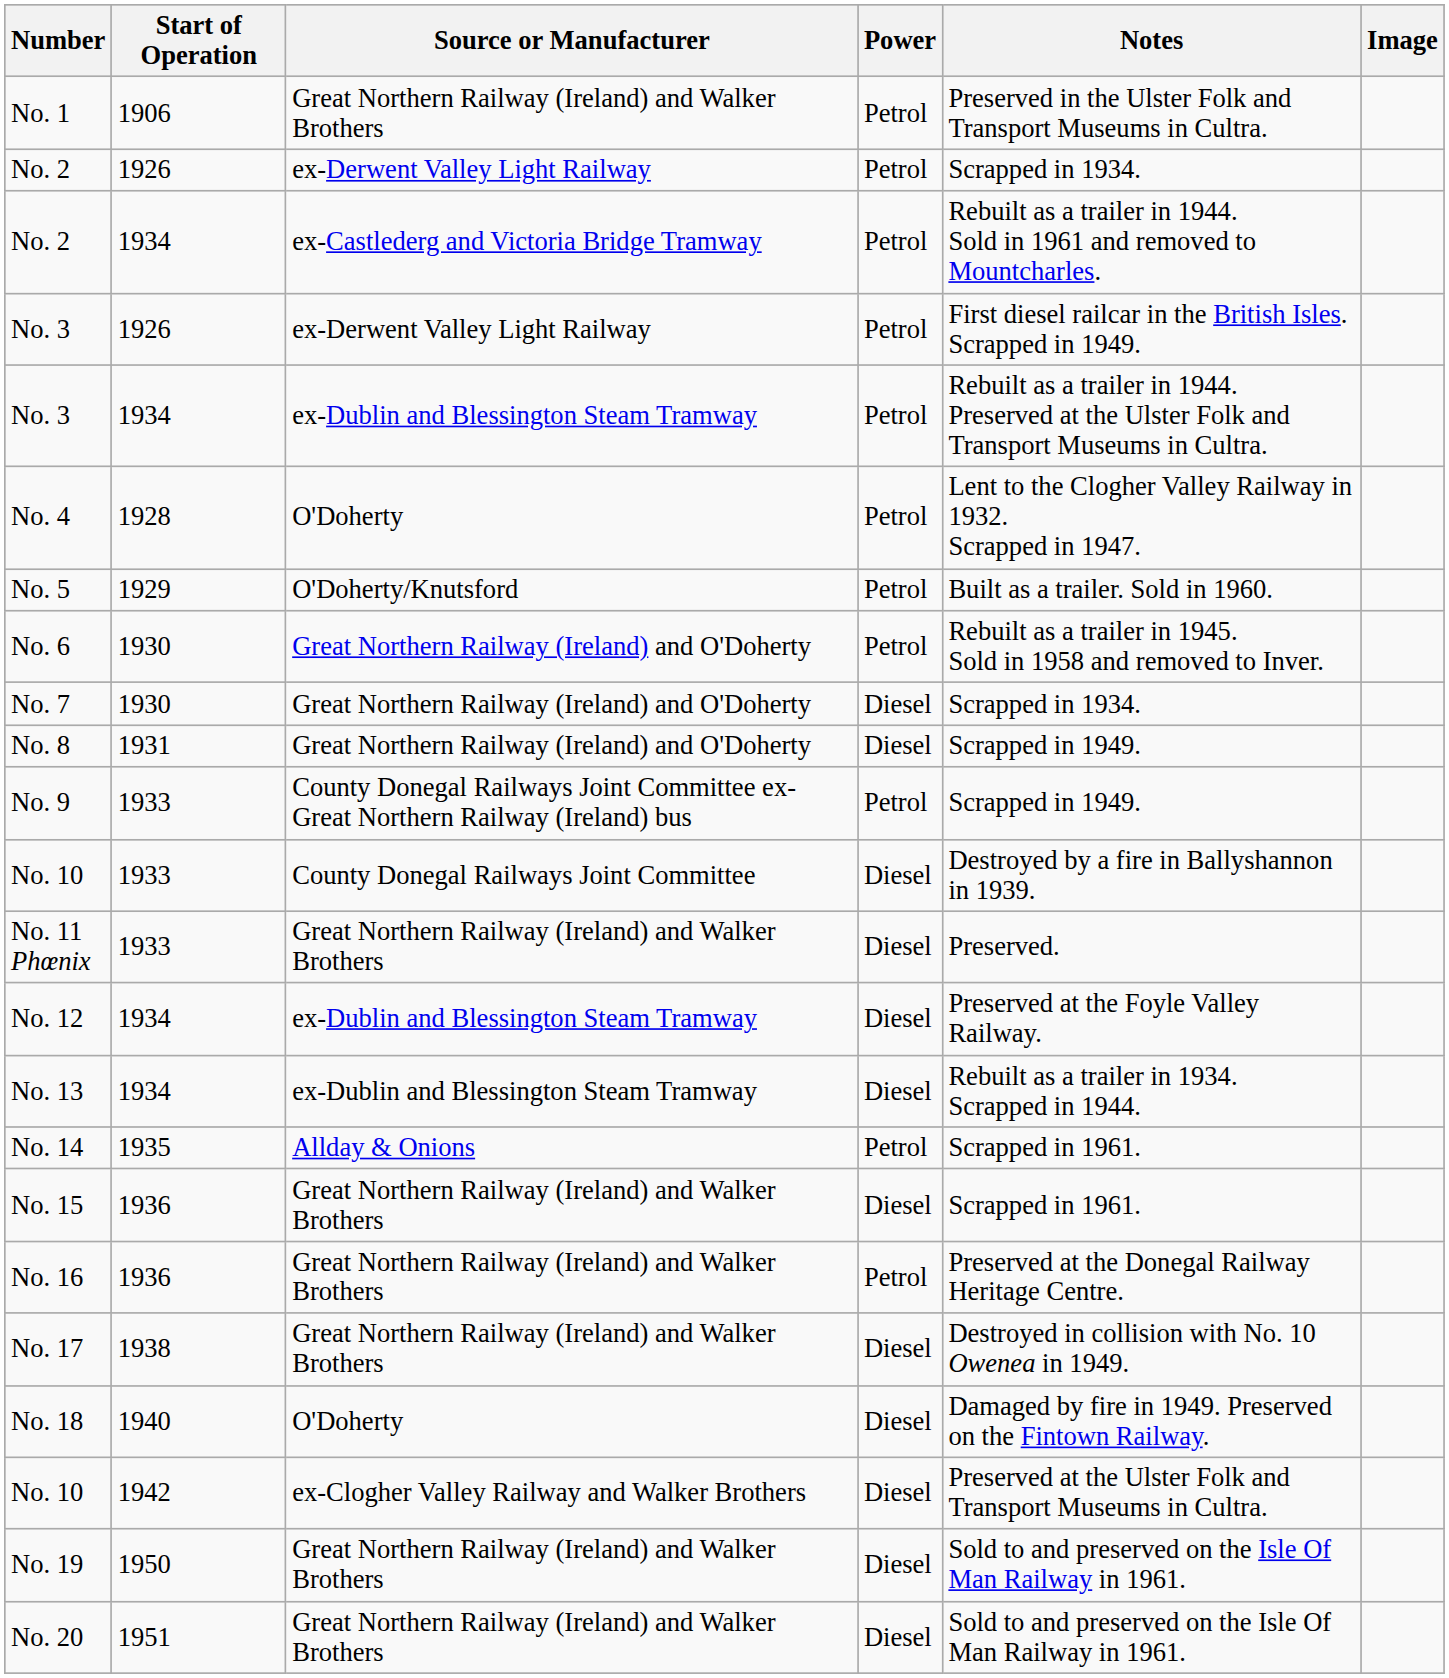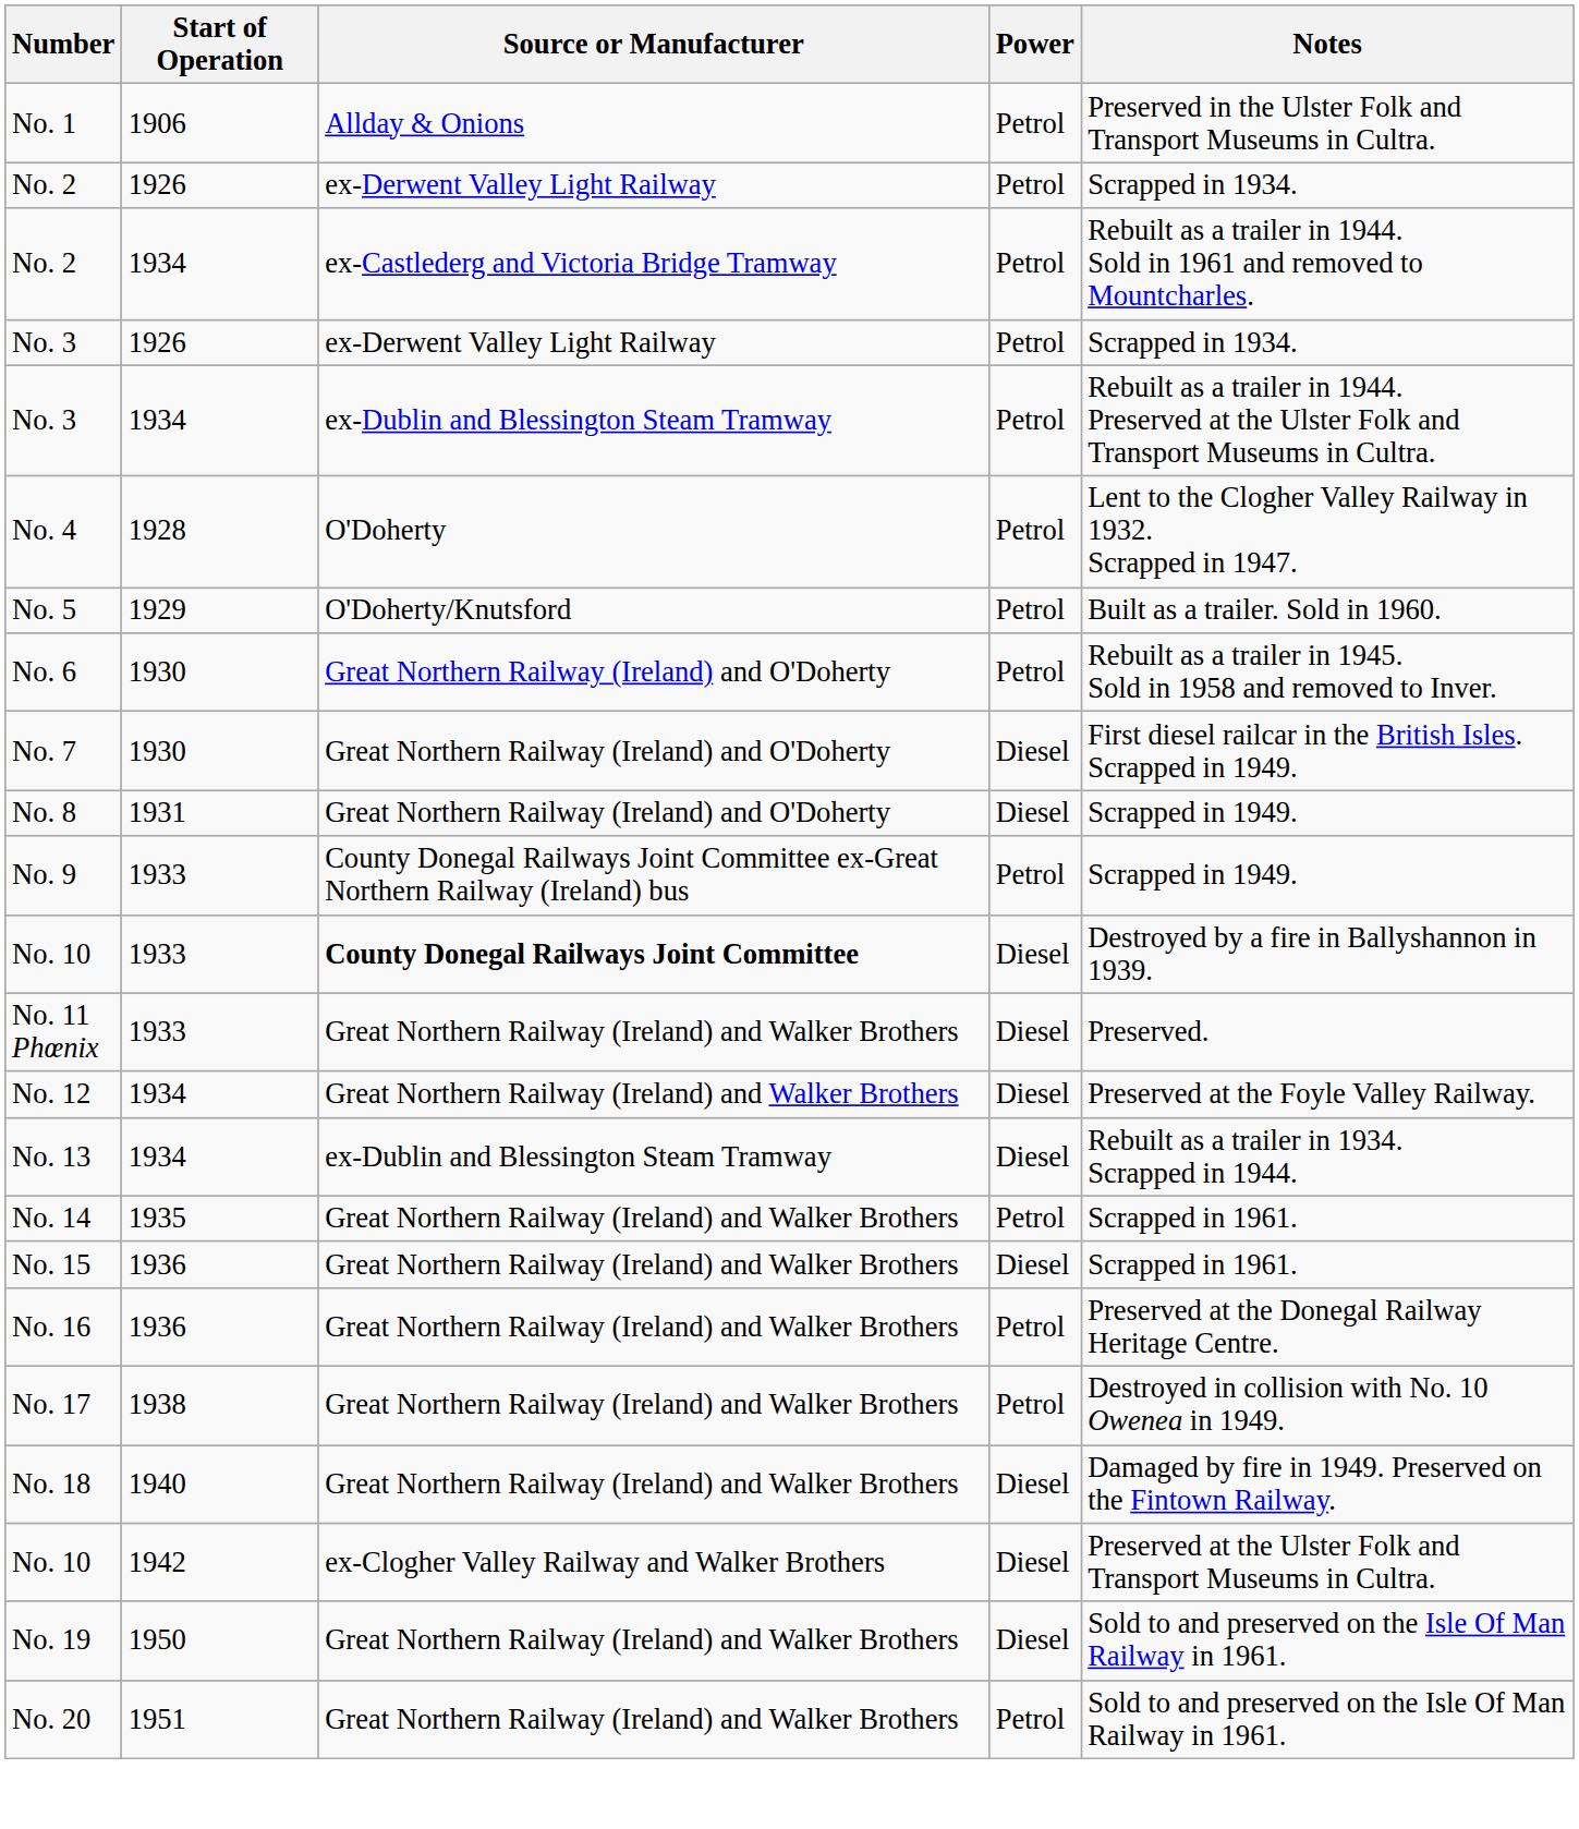- column: Image
No. 1 | Source or Manufacturer: Great Northern Railway (Ireland) and Walker Brothers -> Allday & Onions
No. 3 / 1926 | Notes: First diesel railcar in the British Isles. Scrapped in 1949. -> Scrapped in 1934.
No. 7 | Notes: Scrapped in 1934. -> First diesel railcar in the British Isles. Scrapped in 1949.
No. 10 / 1933 | Source or Manufacturer: normal -> bold
No. 12 | Source or Manufacturer: ex-Dublin and Blessington Steam Tramway -> Great Northern Railway (Ireland) and Walker Brothers
No. 14 | Source or Manufacturer: Allday & Onions -> Great Northern Railway (Ireland) and Walker Brothers
No. 17 | Power: Diesel -> Petrol
No. 18 | Source or Manufacturer: O'Doherty -> Great Northern Railway (Ireland) and Walker Brothers
No. 20 | Power: Diesel -> Petrol
